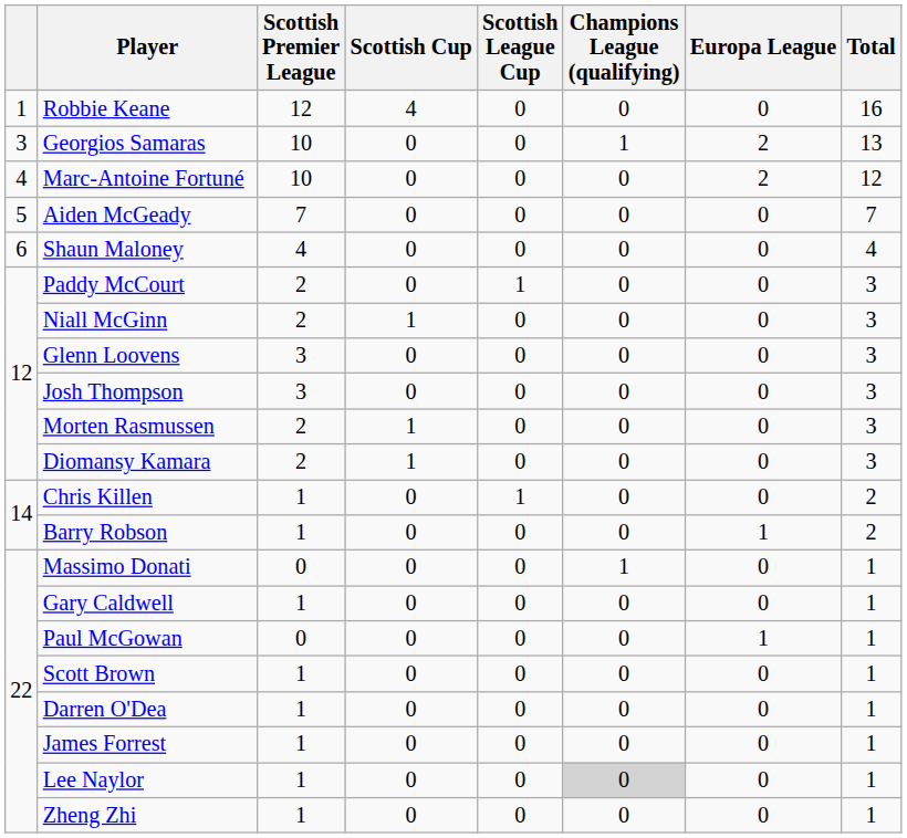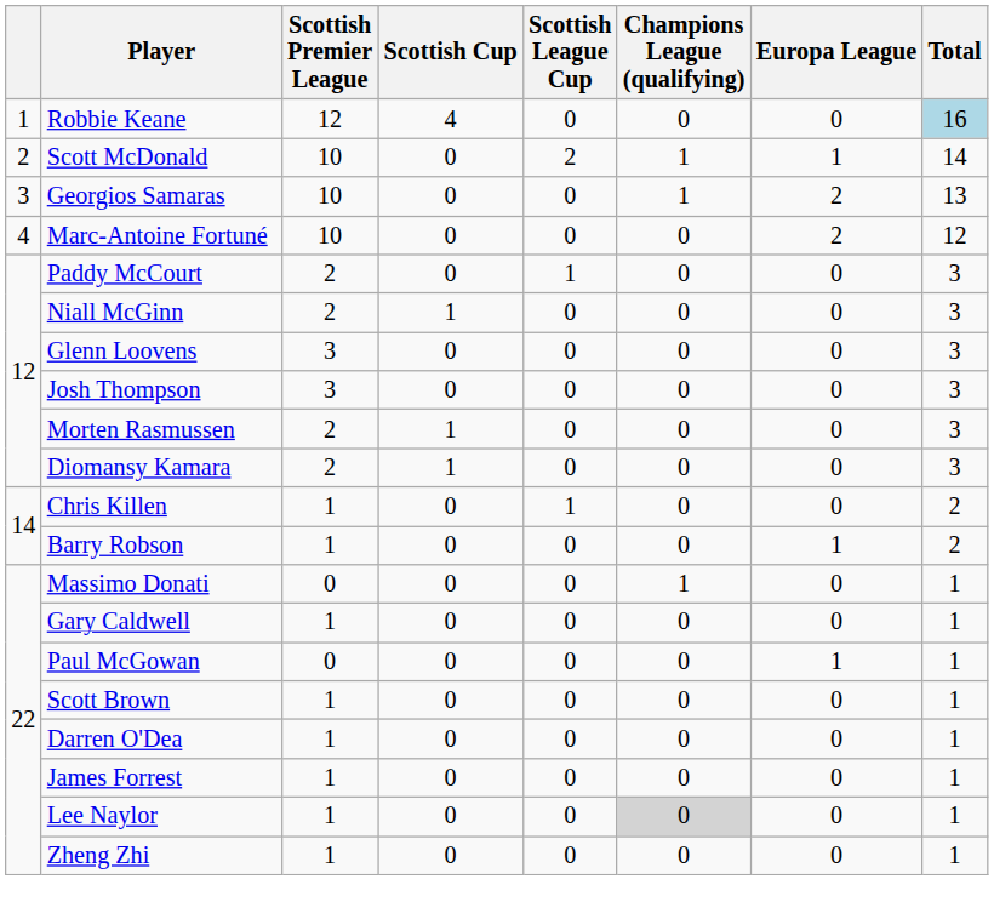Robbie Keane | Total: no background -> lightblue background
+ row: 2 | Scott McDonald | 10 | 0 | 2 | 1 | 1 | 14
- row: 5 | Aiden McGeady | 7 | 0 | 0 | 0 | 0 | 7
- row: 6 | Shaun Maloney | 4 | 0 | 0 | 0 | 0 | 4
